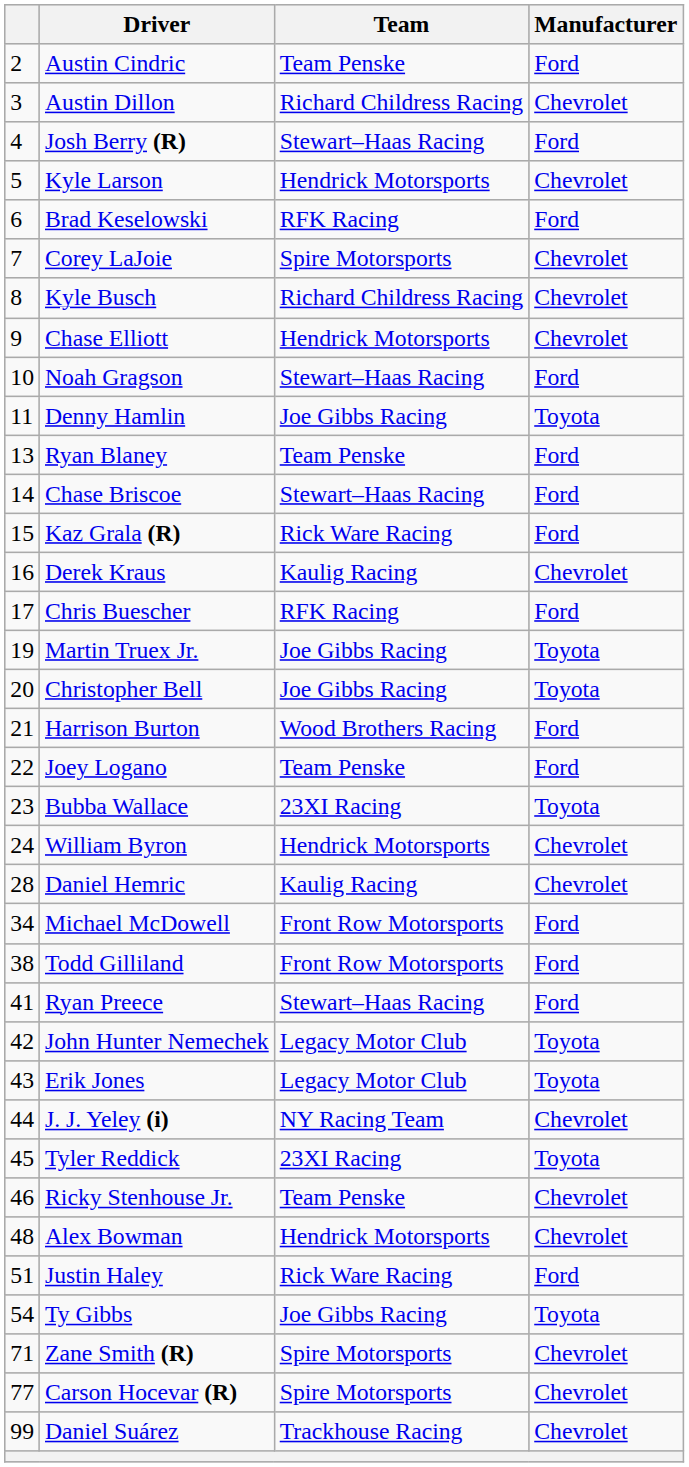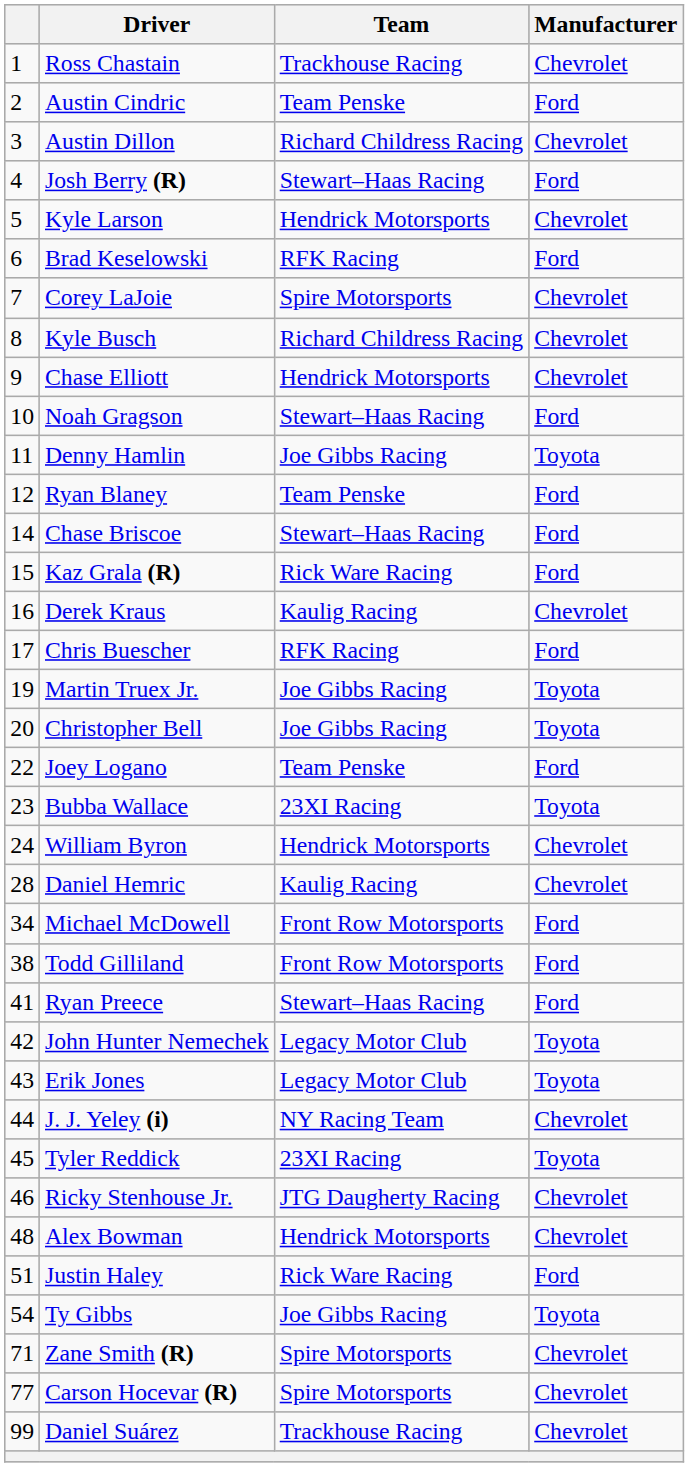+ row: 1 | Ross Chastain | Trackhouse Racing | Chevrolet
Ryan Blaney | column 1: 13 -> 12
- row: 21 | Harrison Burton | Wood Brothers Racing | Ford
Ricky Stenhouse Jr. | Team: Team Penske -> JTG Daugherty Racing
